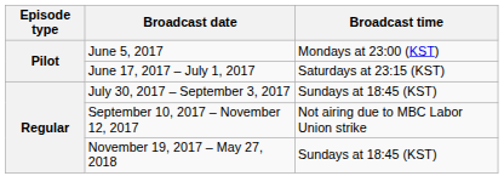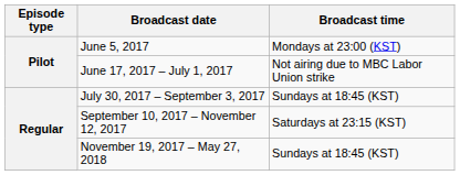June 17, 2017 – July 1, 2017 | Broadcast time: Saturdays at 23:15 (KST) -> Not airing due to MBC Labor Union strike
September 10, 2017 – November 12, 2017 | Broadcast time: Not airing due to MBC Labor Union strike -> Saturdays at 23:15 (KST)
